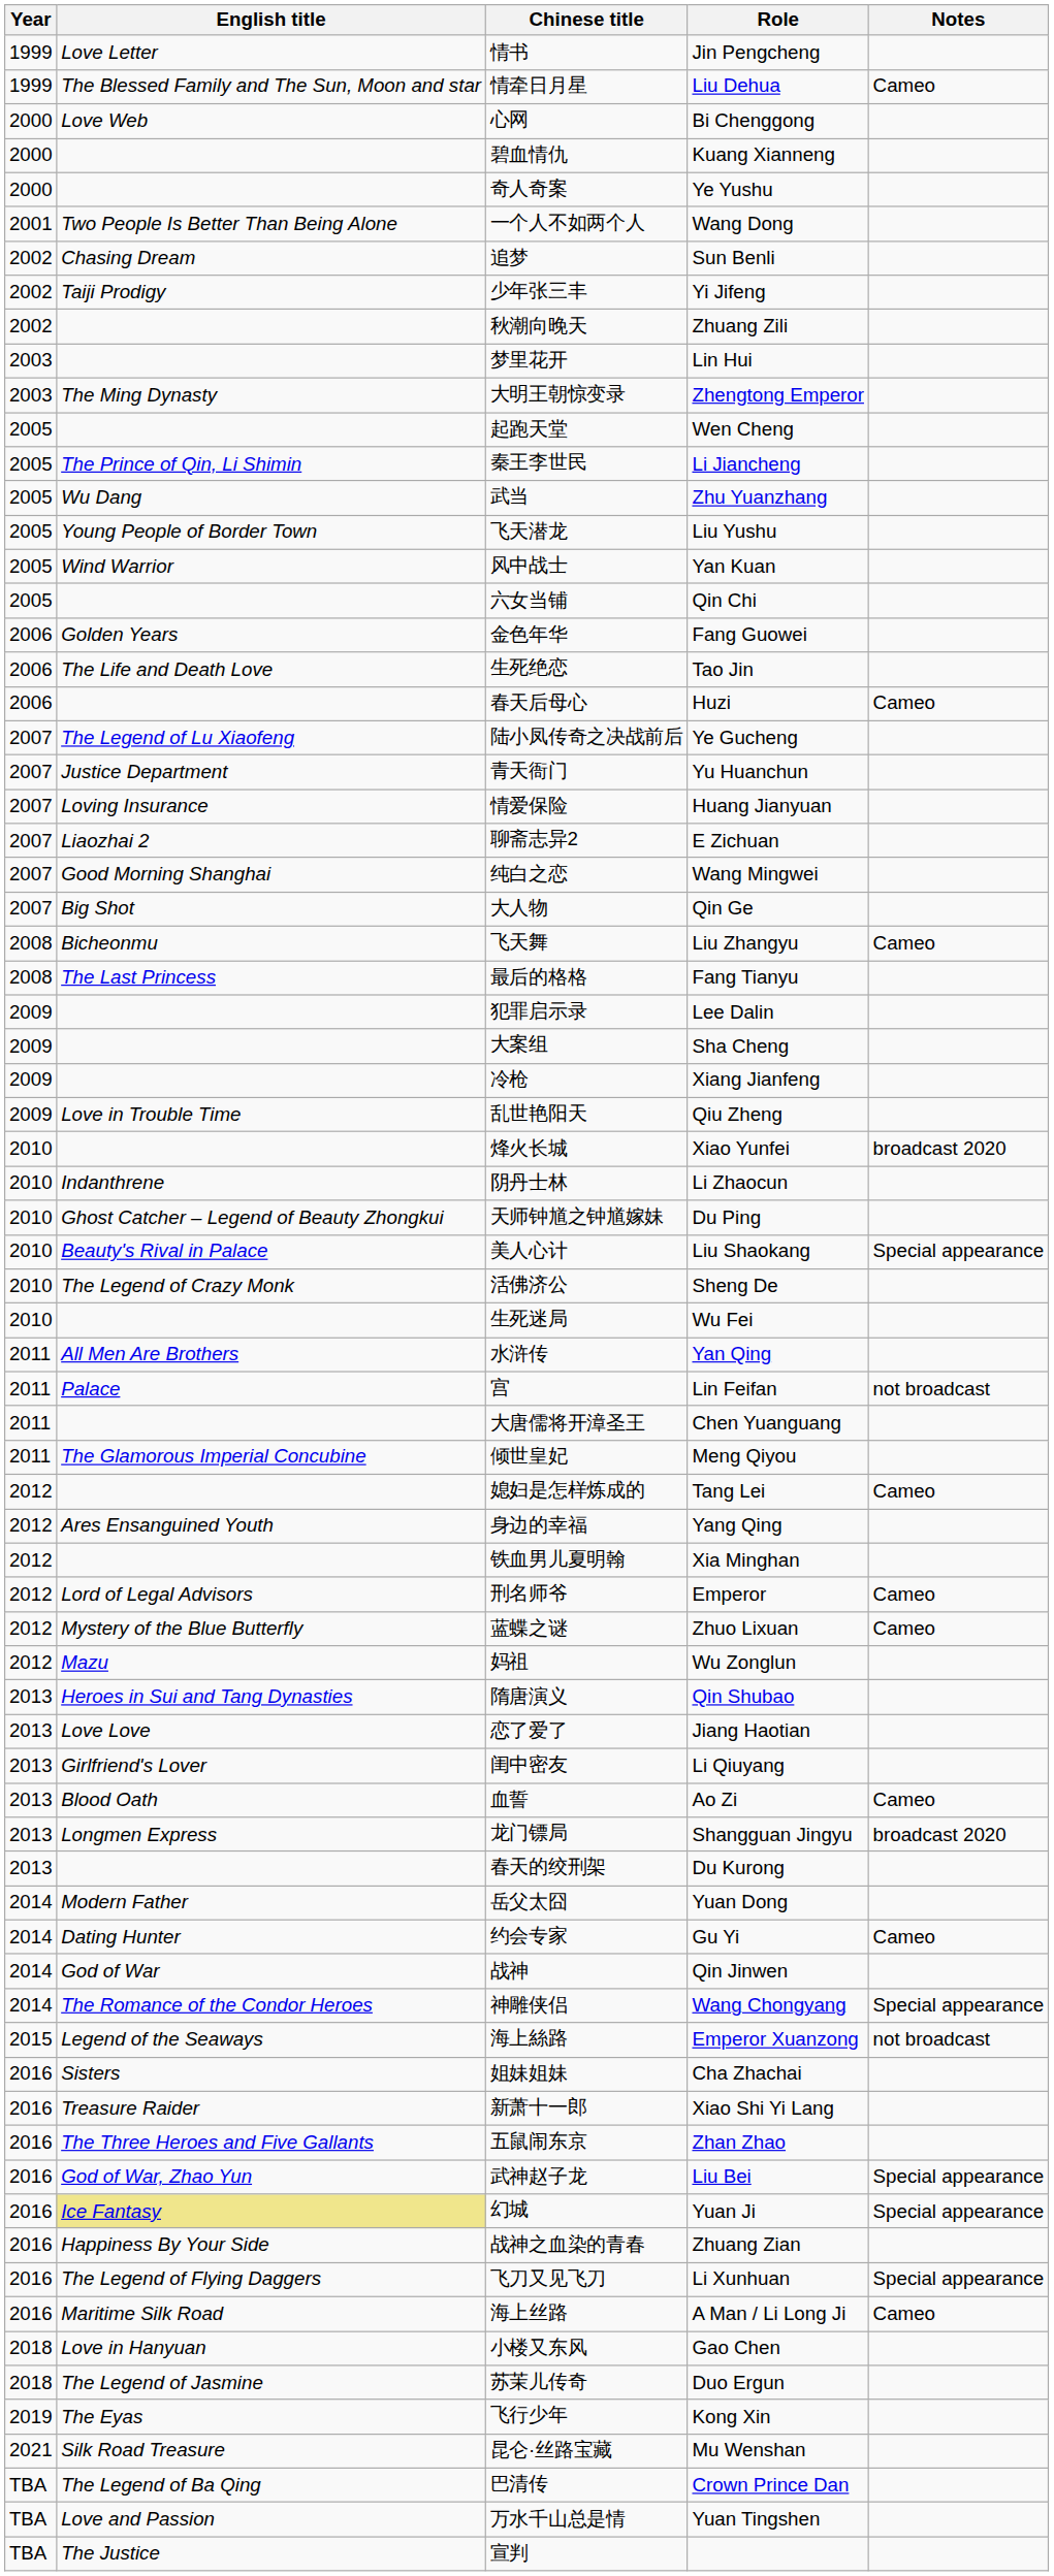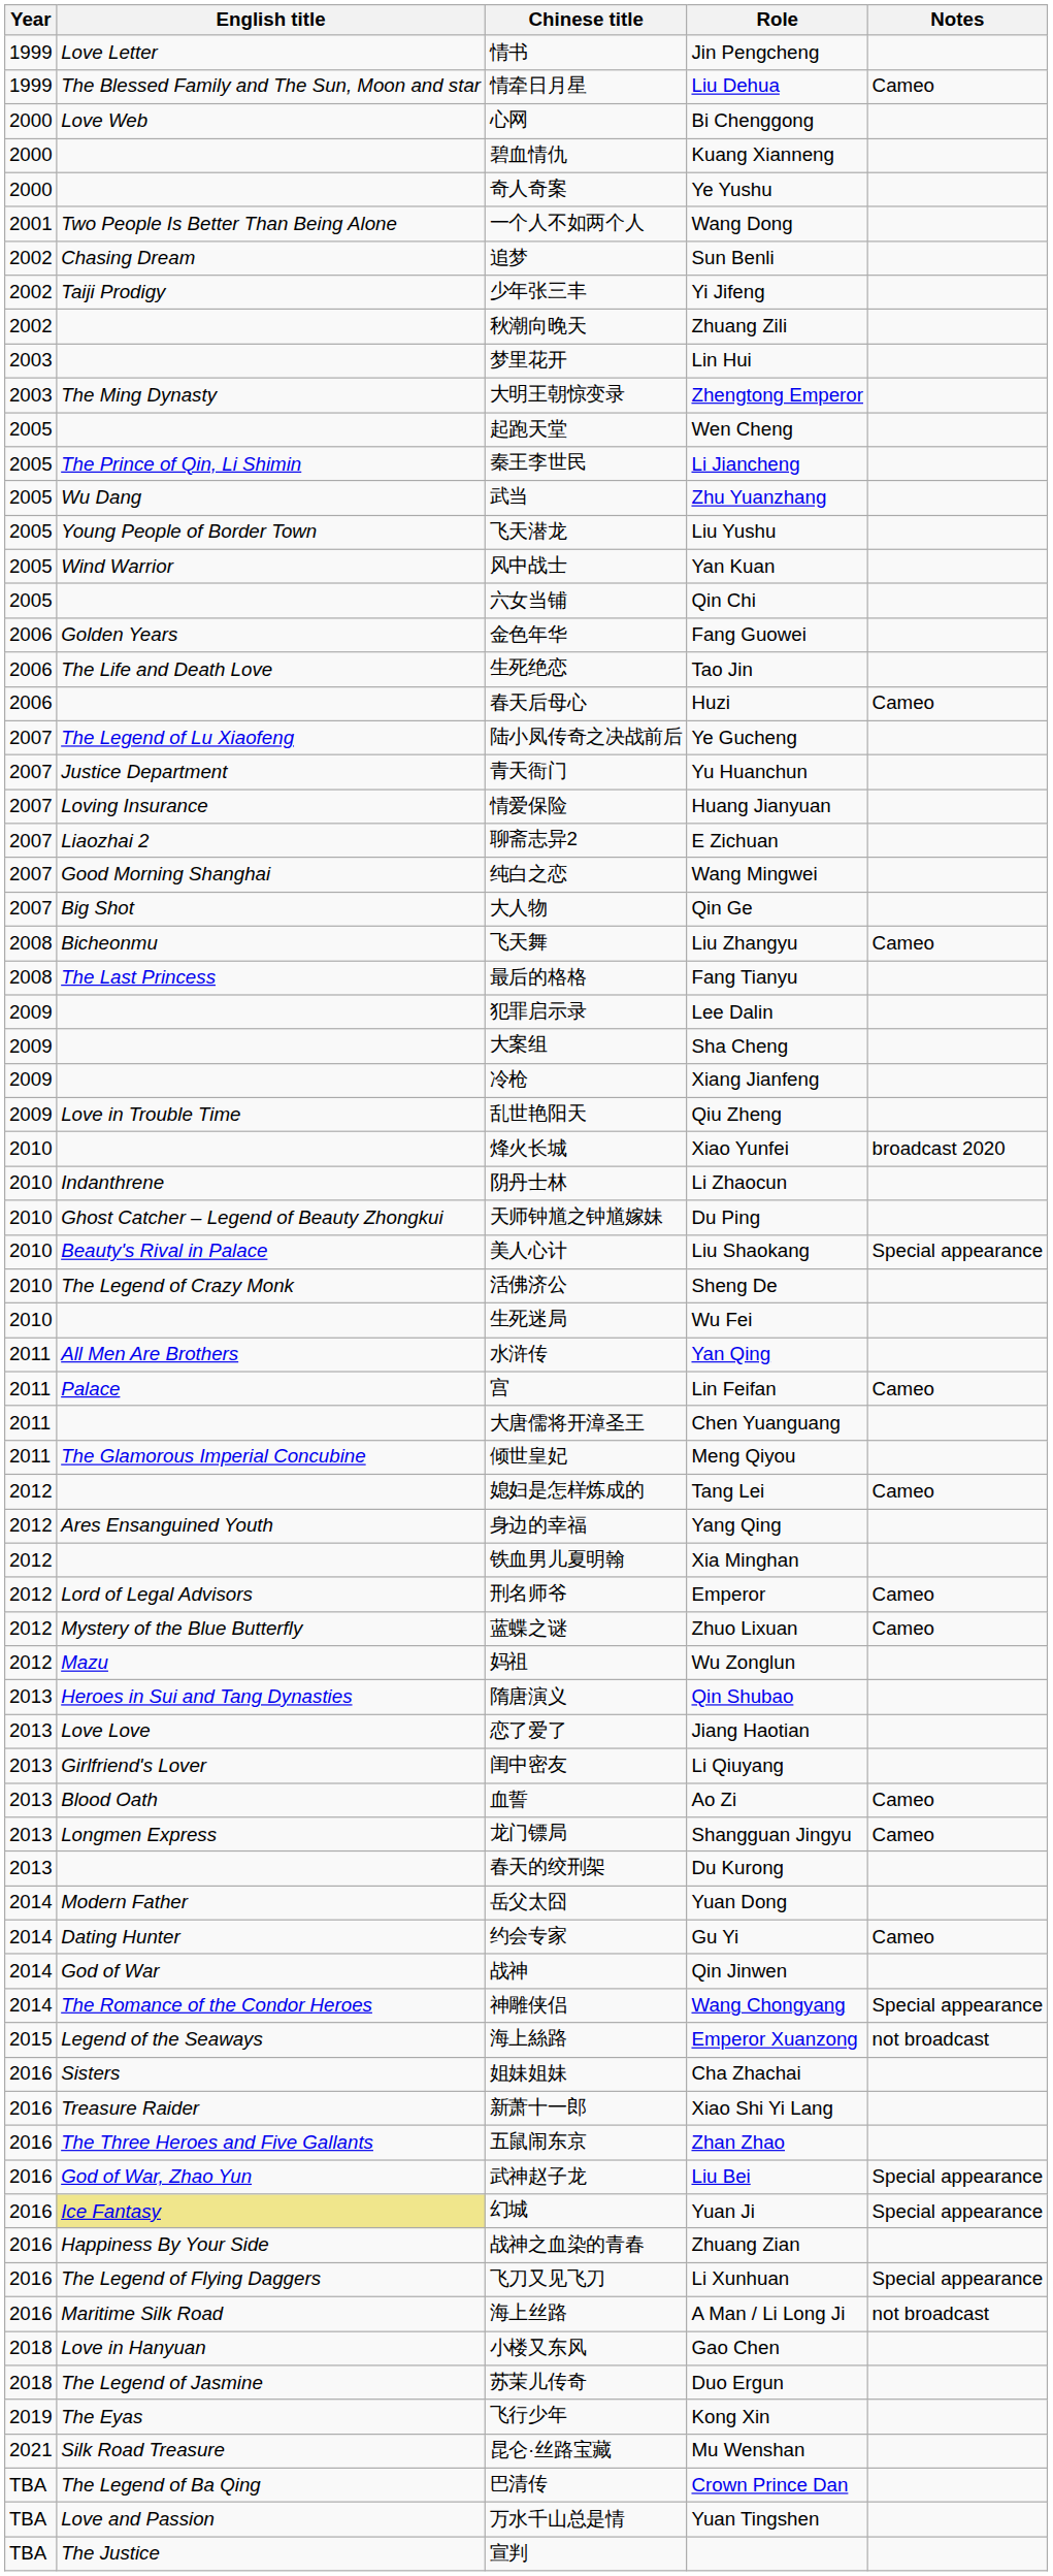宫 | Notes: not broadcast -> Cameo
龙门镖局 | Notes: broadcast 2020 -> Cameo
海上丝路 | Notes: Cameo -> not broadcast
